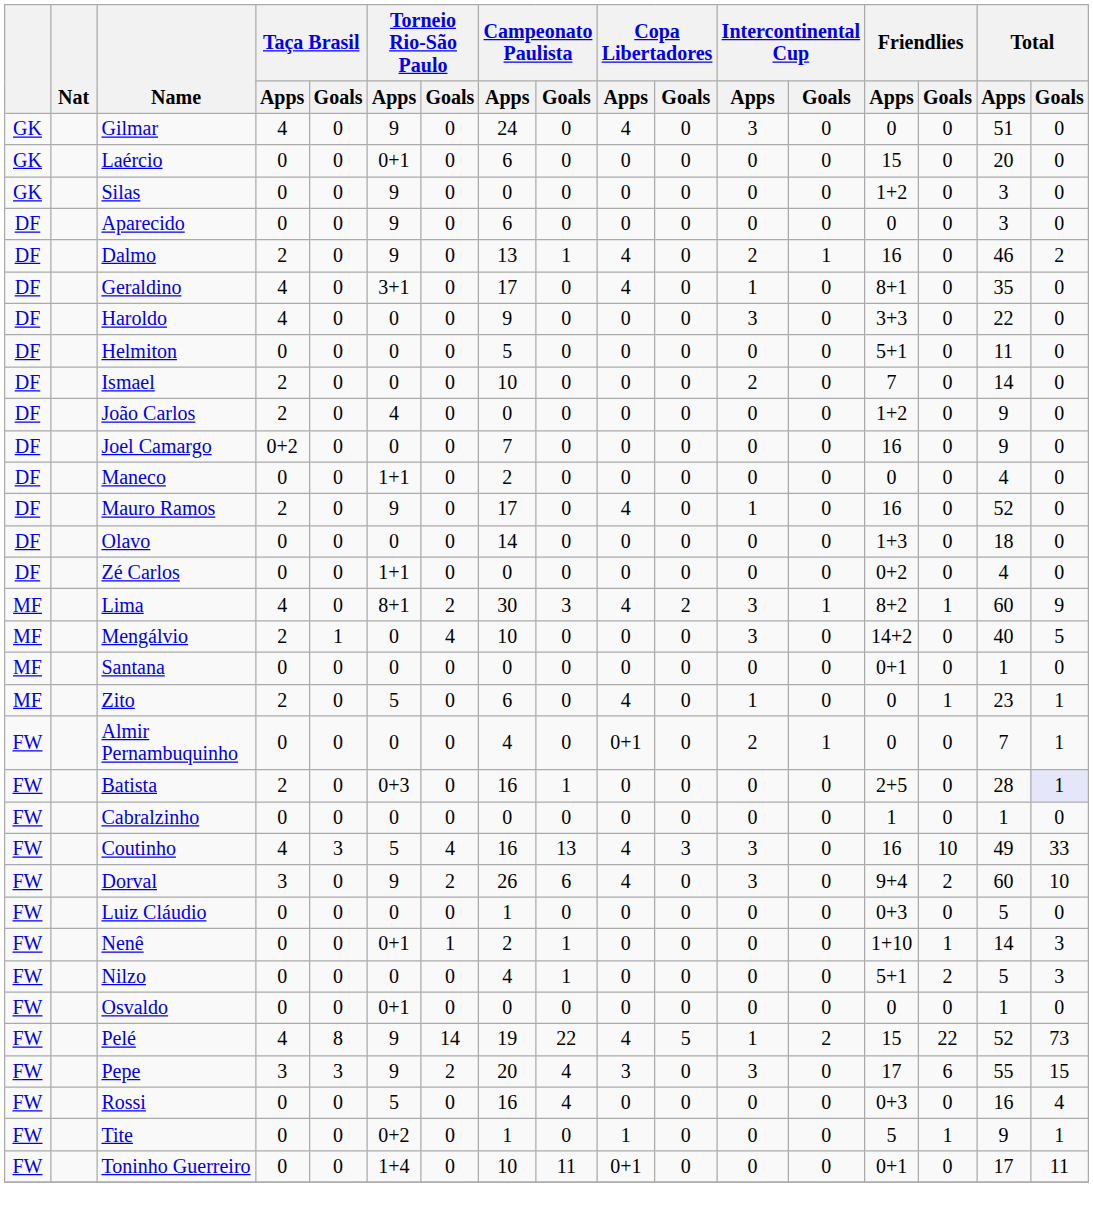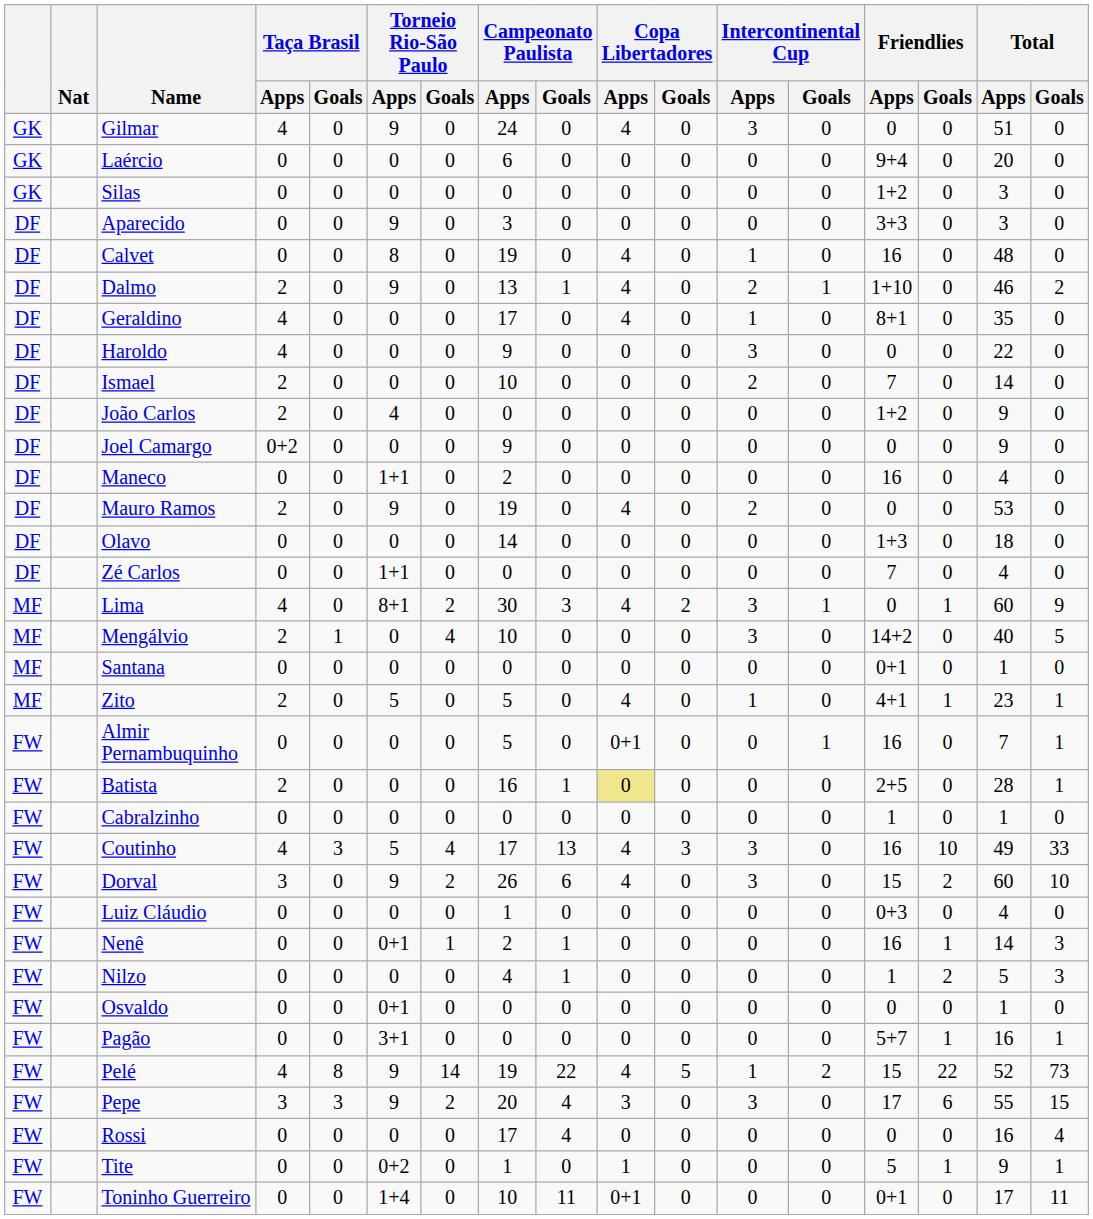Laércio | Torneio Rio-São Paulo / Apps: 0+1 -> 0
Laércio | Friendlies / Apps: 15 -> 9+4
Silas | Torneio Rio-São Paulo / Apps: 9 -> 0
Aparecido | Campeonato Paulista / Apps: 6 -> 3
Aparecido | Friendlies / Apps: 0 -> 3+3
+ row: DF | Calvet | 0 | 0 | 8 | 0 | 19 | 0 | 4 | 0 | 1 | 0 | 16 | 0 | 48 | 0
Dalmo | Friendlies / Apps: 16 -> 1+10
Geraldino | Torneio Rio-São Paulo / Apps: 3+1 -> 0
Haroldo | Friendlies / Apps: 3+3 -> 0
- row: DF | Helmiton | 0 | 0 | 0 | 0 | 5 | 0 | 0 | 0 | 0 | 0 | 5+1 | 0 | 11 | 0
Joel Camargo | Campeonato Paulista / Apps: 7 -> 9
Joel Camargo | Friendlies / Apps: 16 -> 0
Maneco | Friendlies / Apps: 0 -> 16
Mauro Ramos | Campeonato Paulista / Apps: 17 -> 19
Mauro Ramos | Intercontinental Cup / Apps: 1 -> 2
Mauro Ramos | Friendlies / Apps: 16 -> 0
Mauro Ramos | Total / Apps: 52 -> 53
Zé Carlos | Friendlies / Apps: 0+2 -> 7
Lima | Friendlies / Apps: 8+2 -> 0
Zito | Campeonato Paulista / Apps: 6 -> 5
Zito | Friendlies / Apps: 0 -> 4+1
Almir Pernambuquinho | Campeonato Paulista / Apps: 4 -> 5
Almir Pernambuquinho | Intercontinental Cup / Apps: 2 -> 0
Almir Pernambuquinho | Friendlies / Apps: 0 -> 16
Batista | Torneio Rio-São Paulo / Apps: 0+3 -> 0
Batista | Copa Libertadores / Apps: no background -> khaki background
Batista | Total / Goals: lavender background -> no background
Coutinho | Campeonato Paulista / Apps: 16 -> 17
Dorval | Friendlies / Apps: 9+4 -> 15
Luiz Cláudio | Total / Apps: 5 -> 4
Nenê | Friendlies / Apps: 1+10 -> 16
Nilzo | Friendlies / Apps: 5+1 -> 1
+ row: FW | Pagão | 0 | 0 | 3+1 | 0 | 0 | 0 | 0 | 0 | 0 | 0 | 5+7 | 1 | 16 | 1
Rossi | Torneio Rio-São Paulo / Apps: 5 -> 0
Rossi | Campeonato Paulista / Apps: 16 -> 17
Rossi | Friendlies / Apps: 0+3 -> 0
